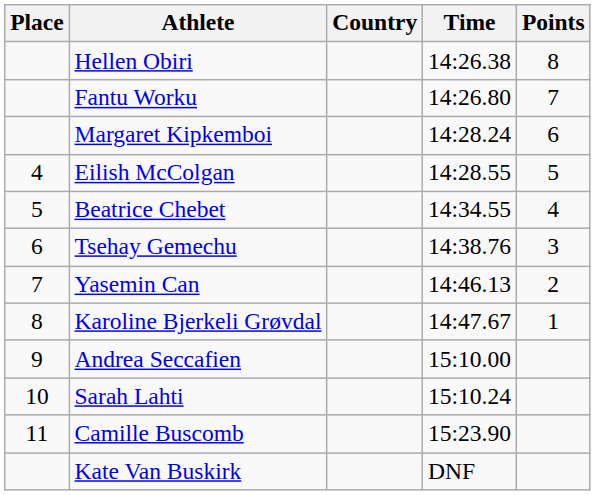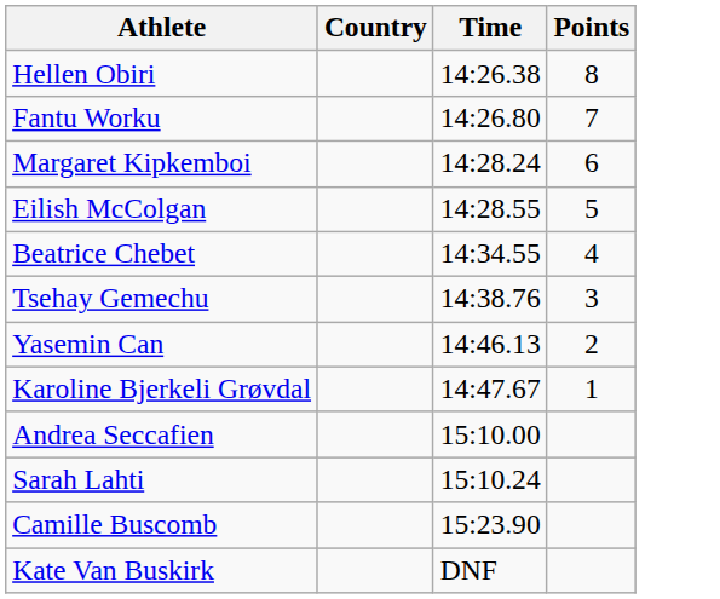- column: Place | 4 | 5 | 6 | 7 | 8 | 9 | 10 | 11
